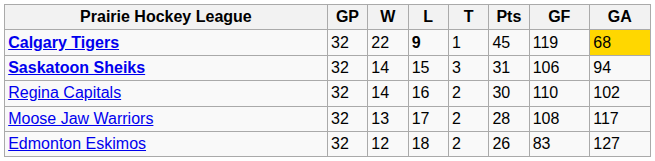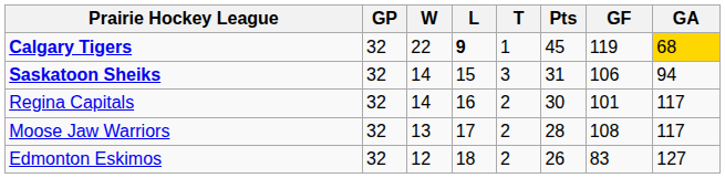Regina Capitals | GF: 110 -> 101
Regina Capitals | GA: 102 -> 117
